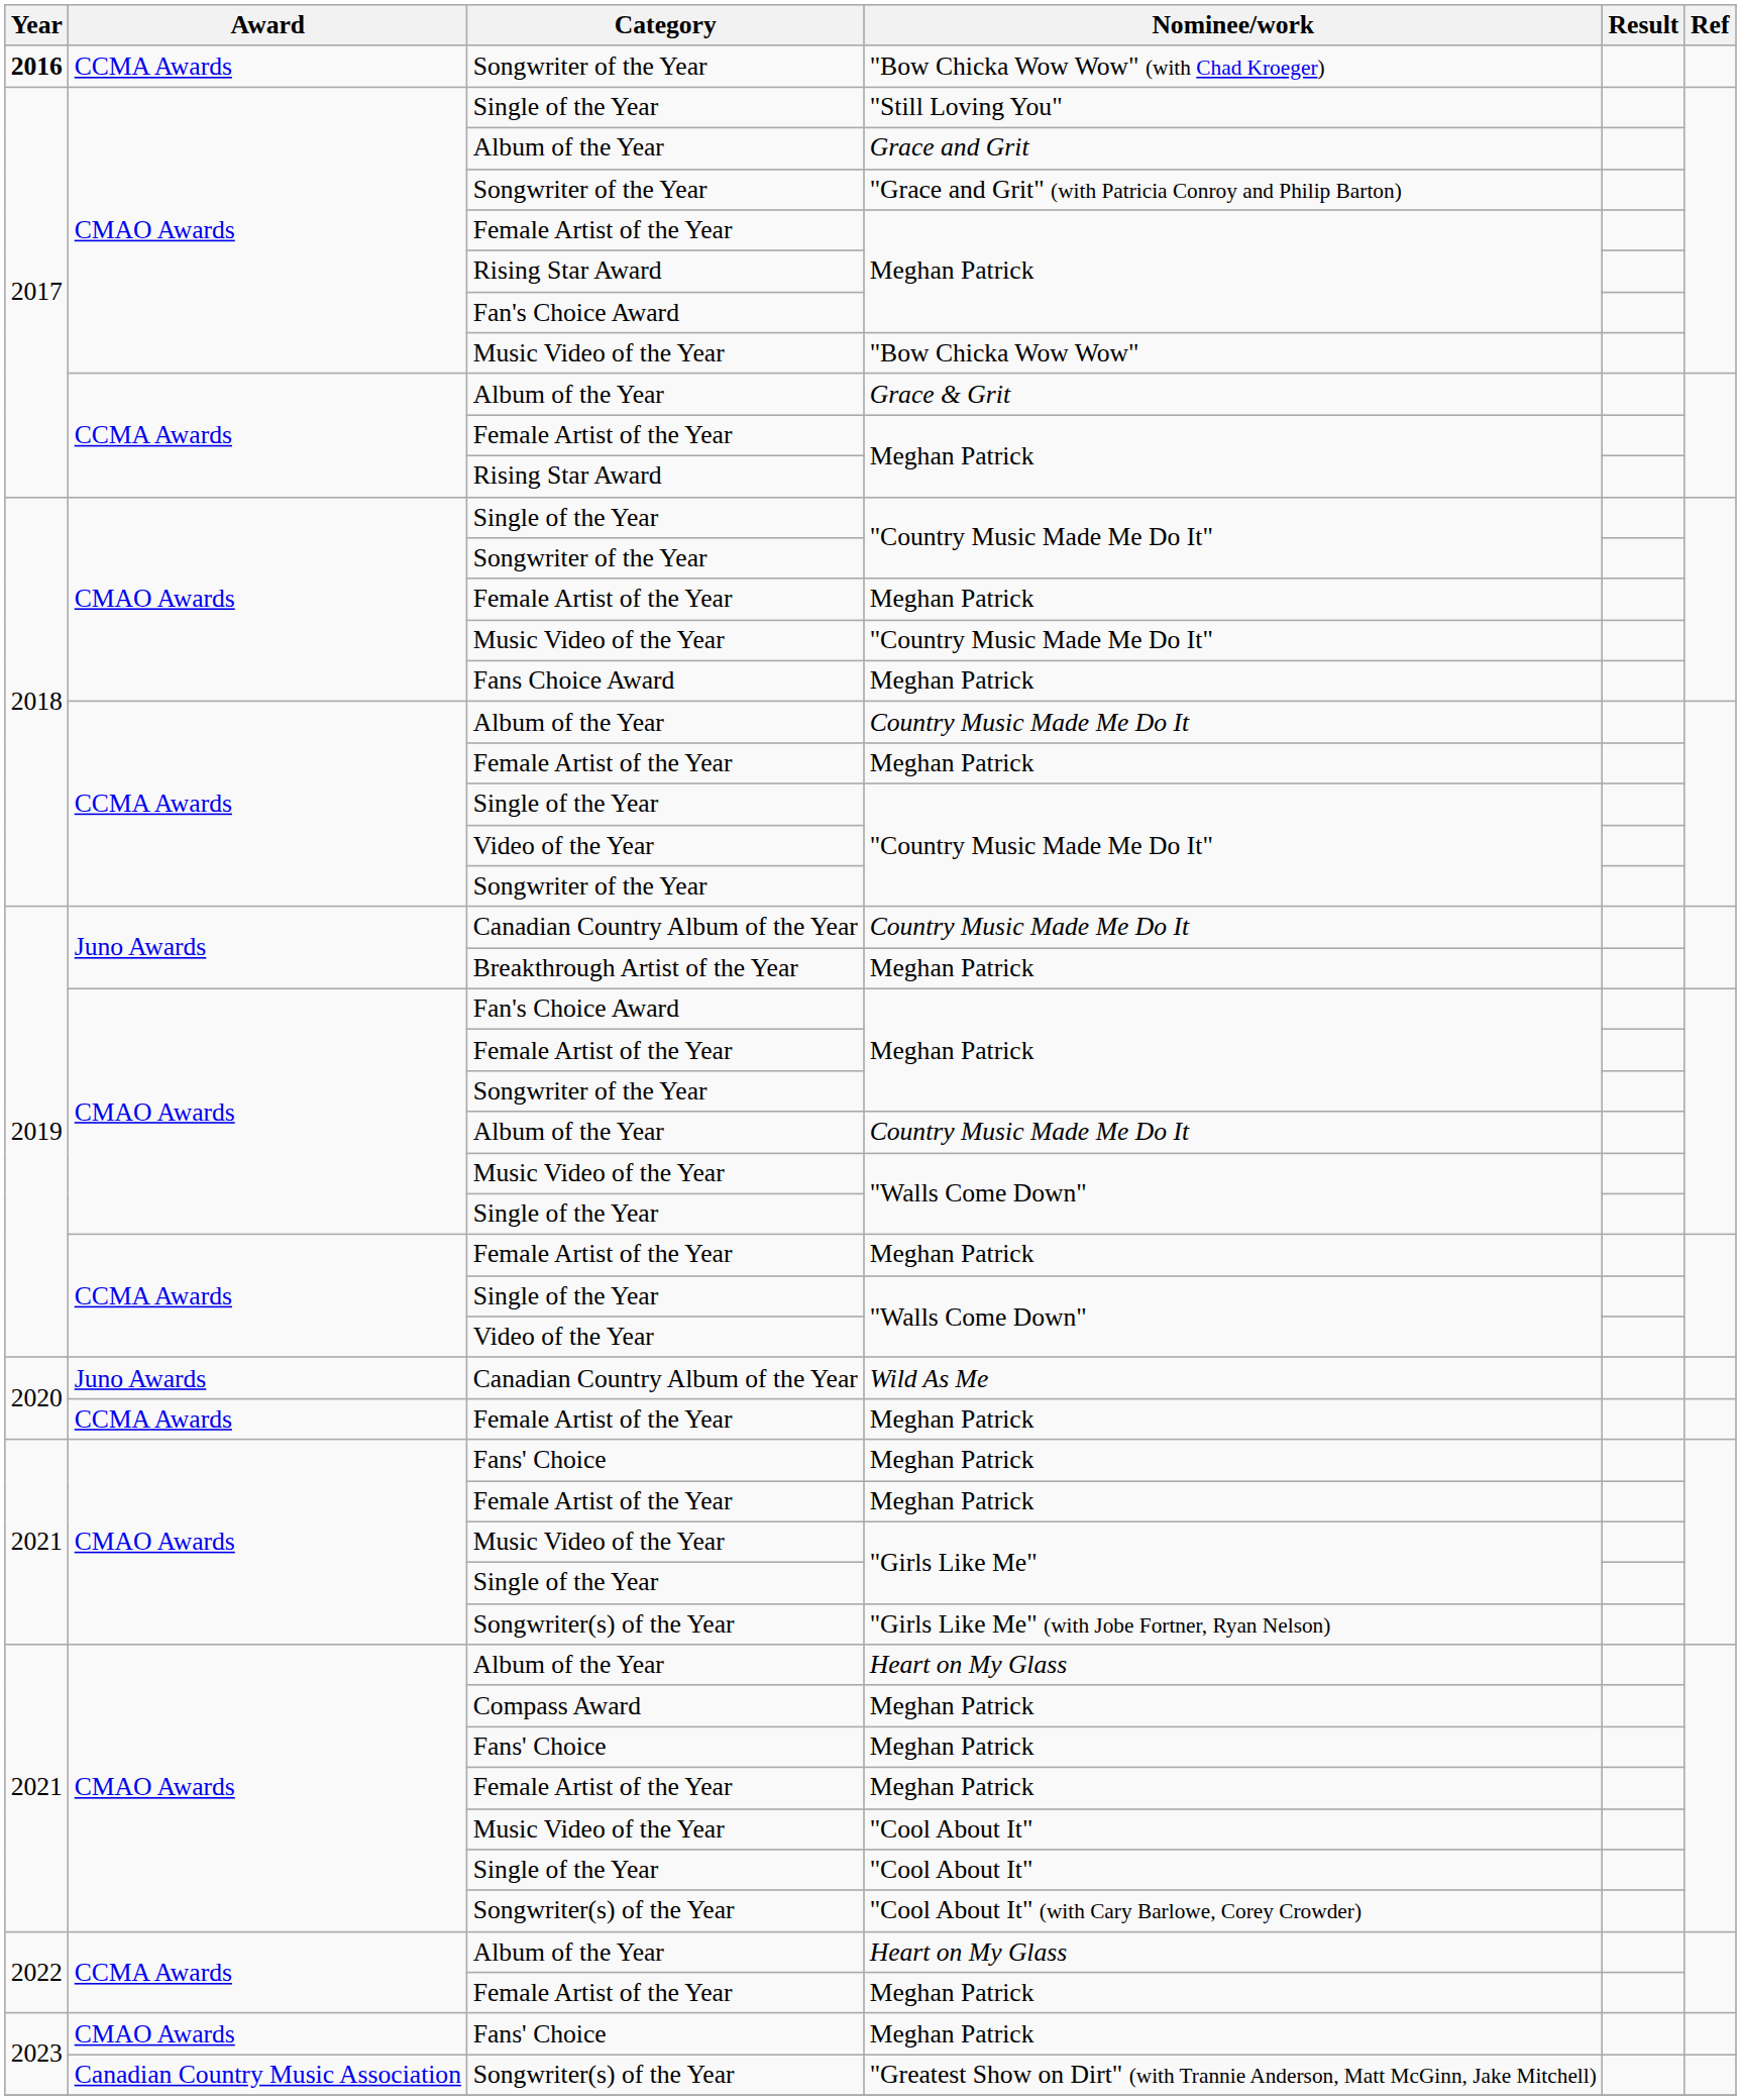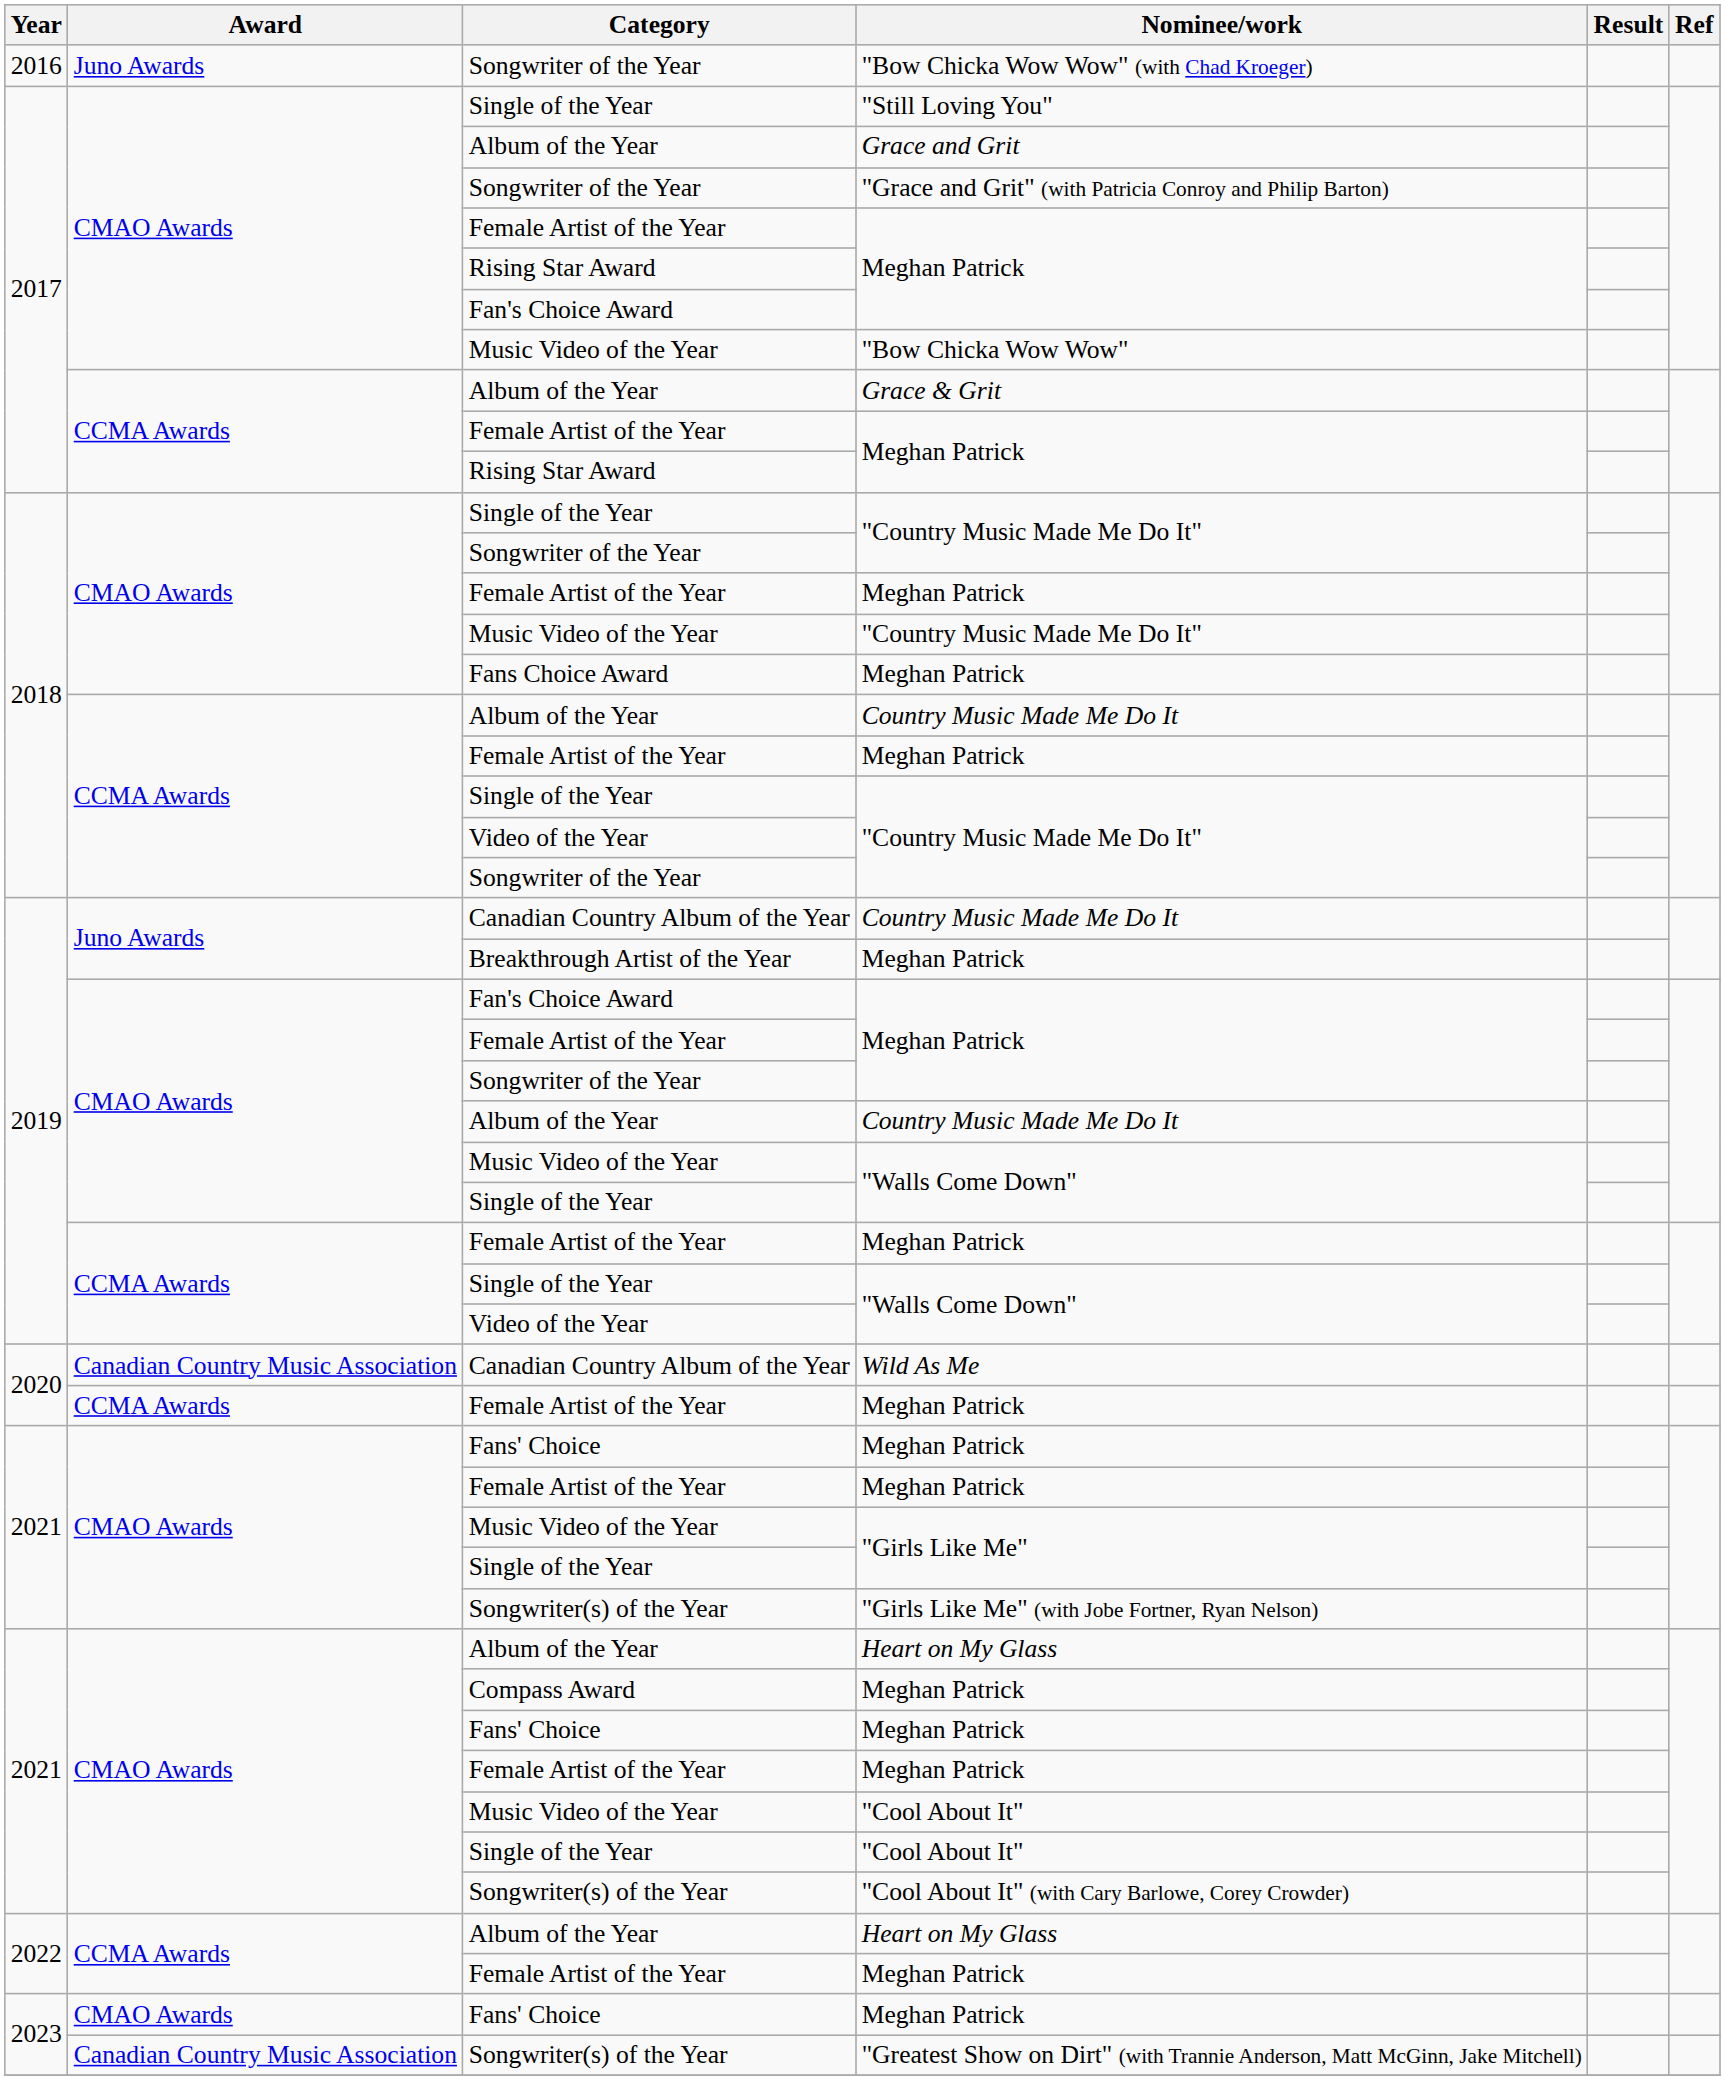"Bow Chicka Wow Wow" (with Chad Kroeger) | Year: bold -> normal
"Bow Chicka Wow Wow" (with Chad Kroeger) | Award: CCMA Awards -> Juno Awards
Wild As Me | Award: Juno Awards -> Canadian Country Music Association
